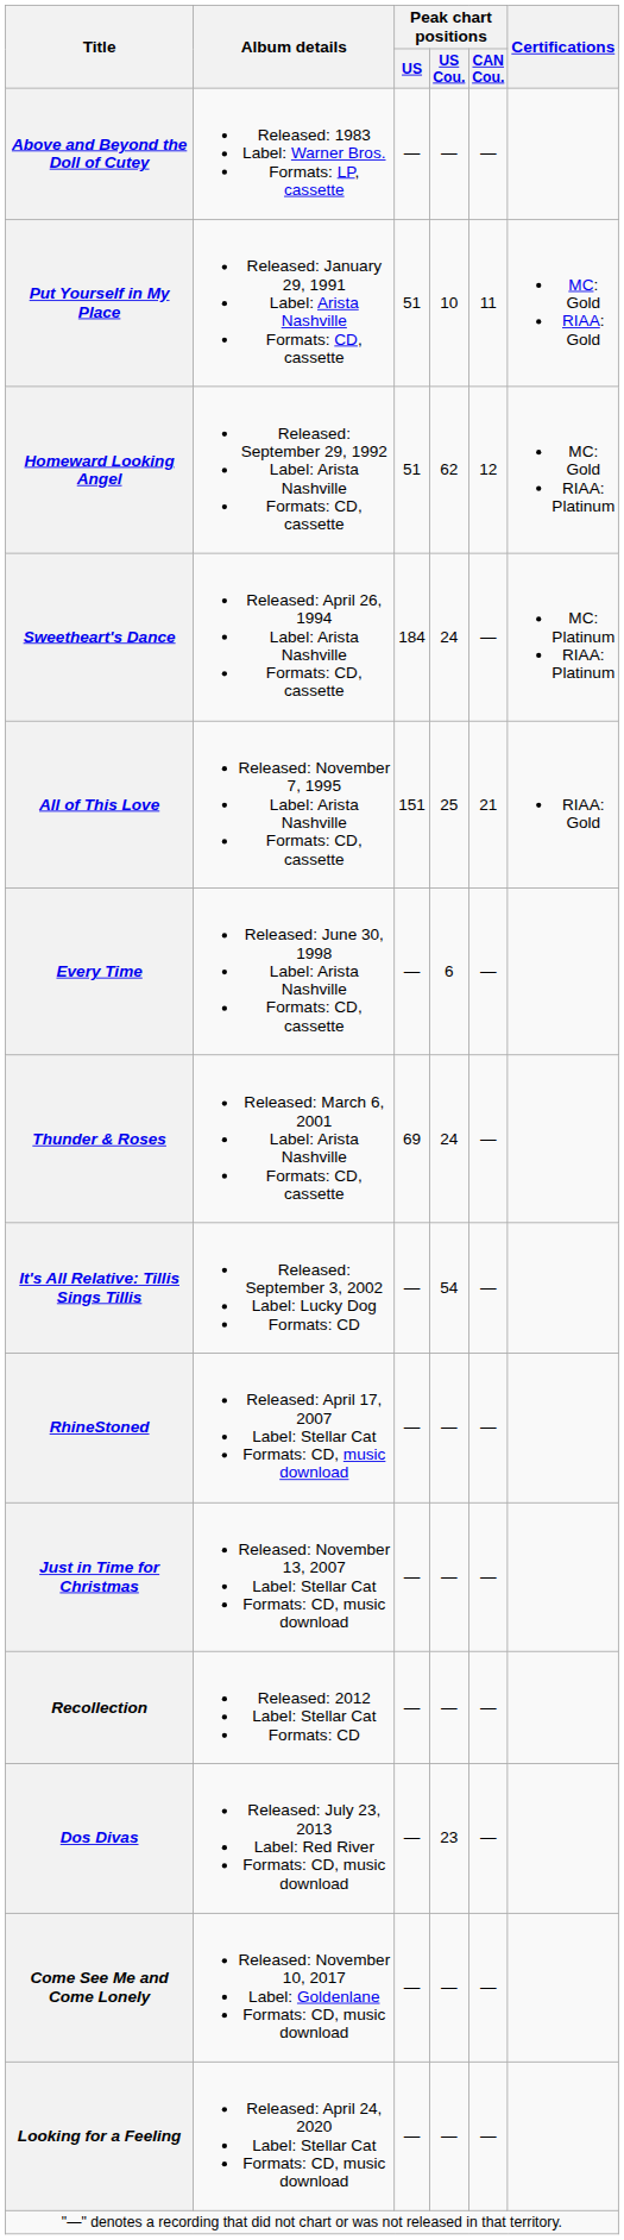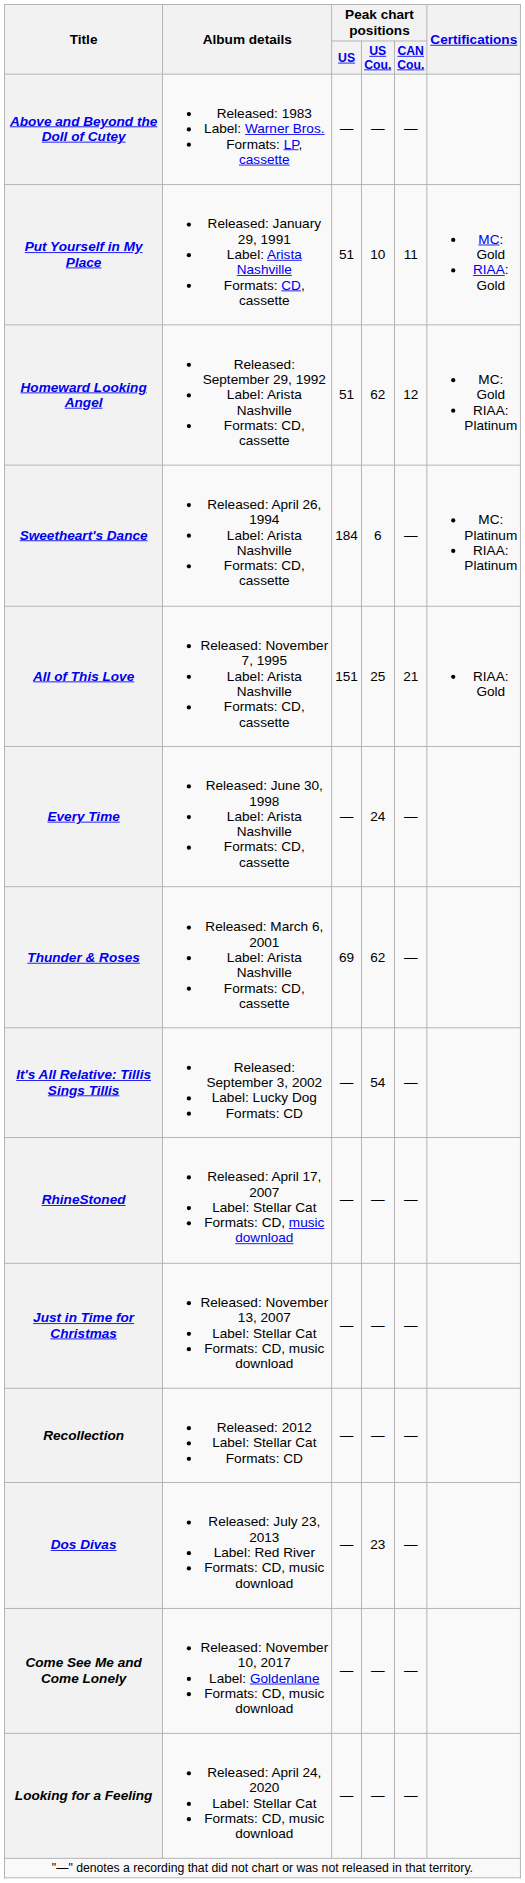Sweetheart's Dance | Peak chart positions / US Cou.: 24 -> 6
Every Time | Peak chart positions / US Cou.: 6 -> 24
Thunder & Roses | Peak chart positions / US Cou.: 24 -> 62
